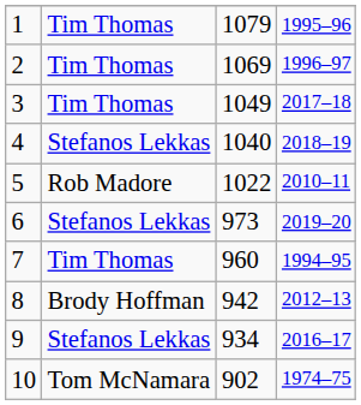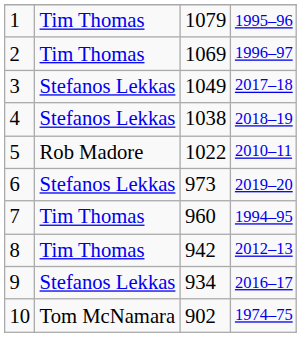3 | column 2: Tim Thomas -> Stefanos Lekkas
4 | column 3: 1040 -> 1038
8 | column 2: Brody Hoffman -> Tim Thomas
